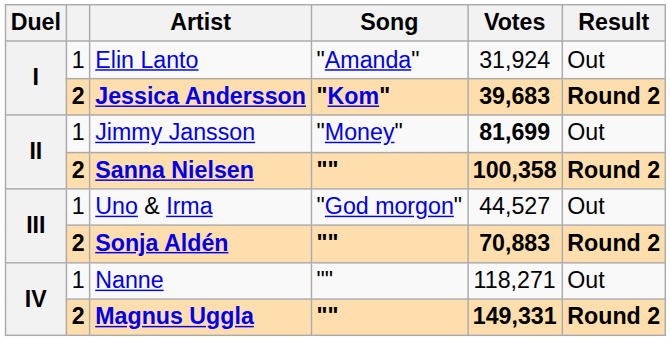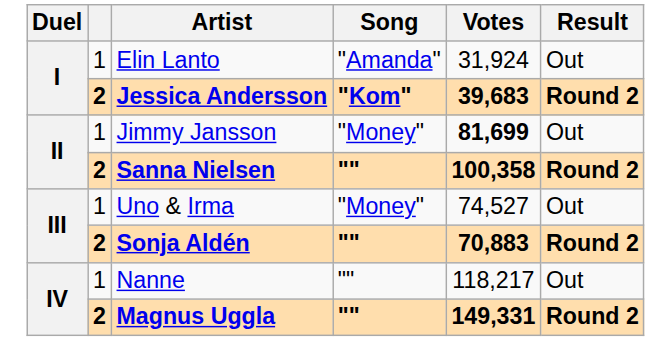Uno & Irma | Song: "God morgon" -> "Money"
Uno & Irma | Votes: 44,527 -> 74,527
Nanne | Votes: 118,271 -> 118,217
